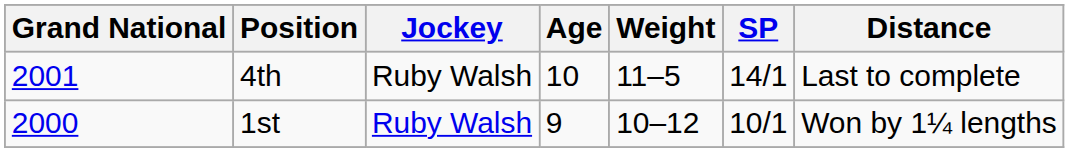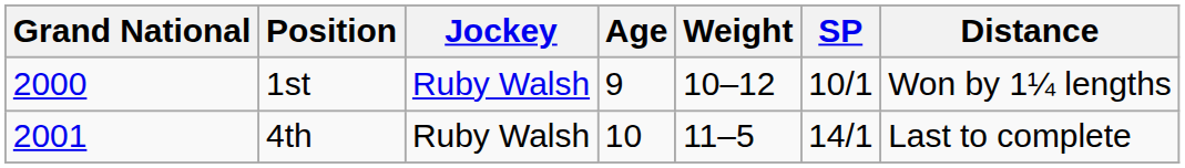rows swapped: 1st <-> 4th
